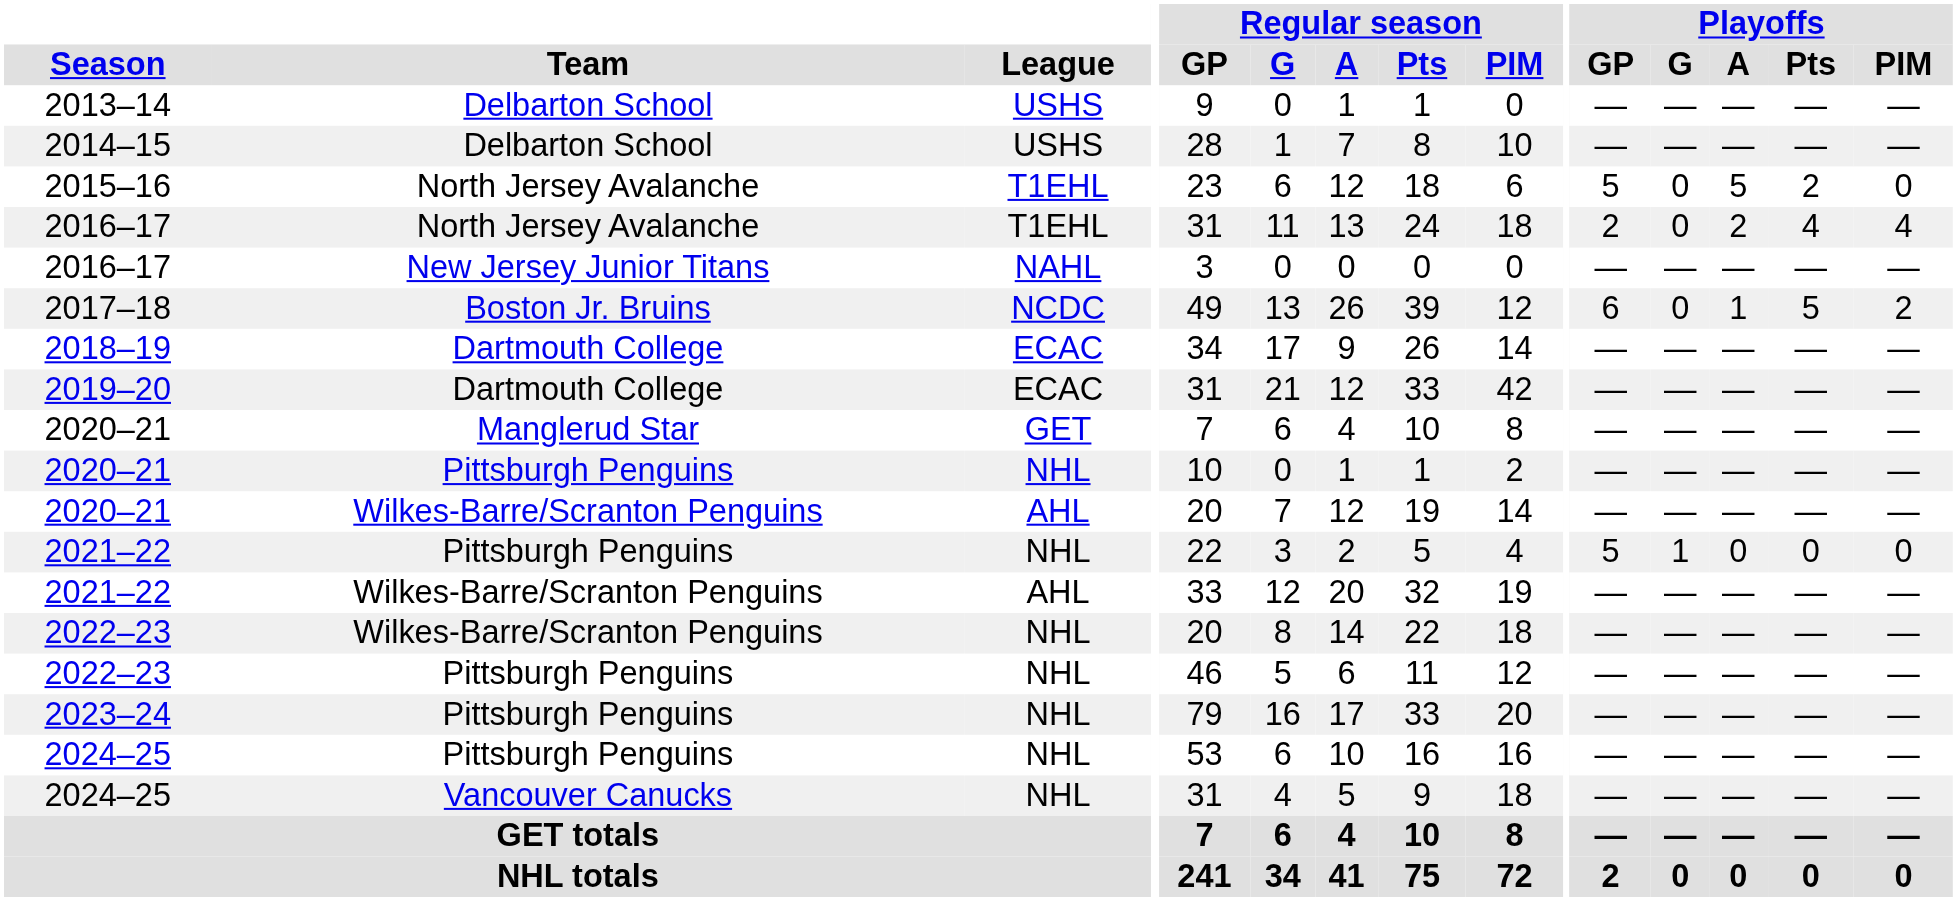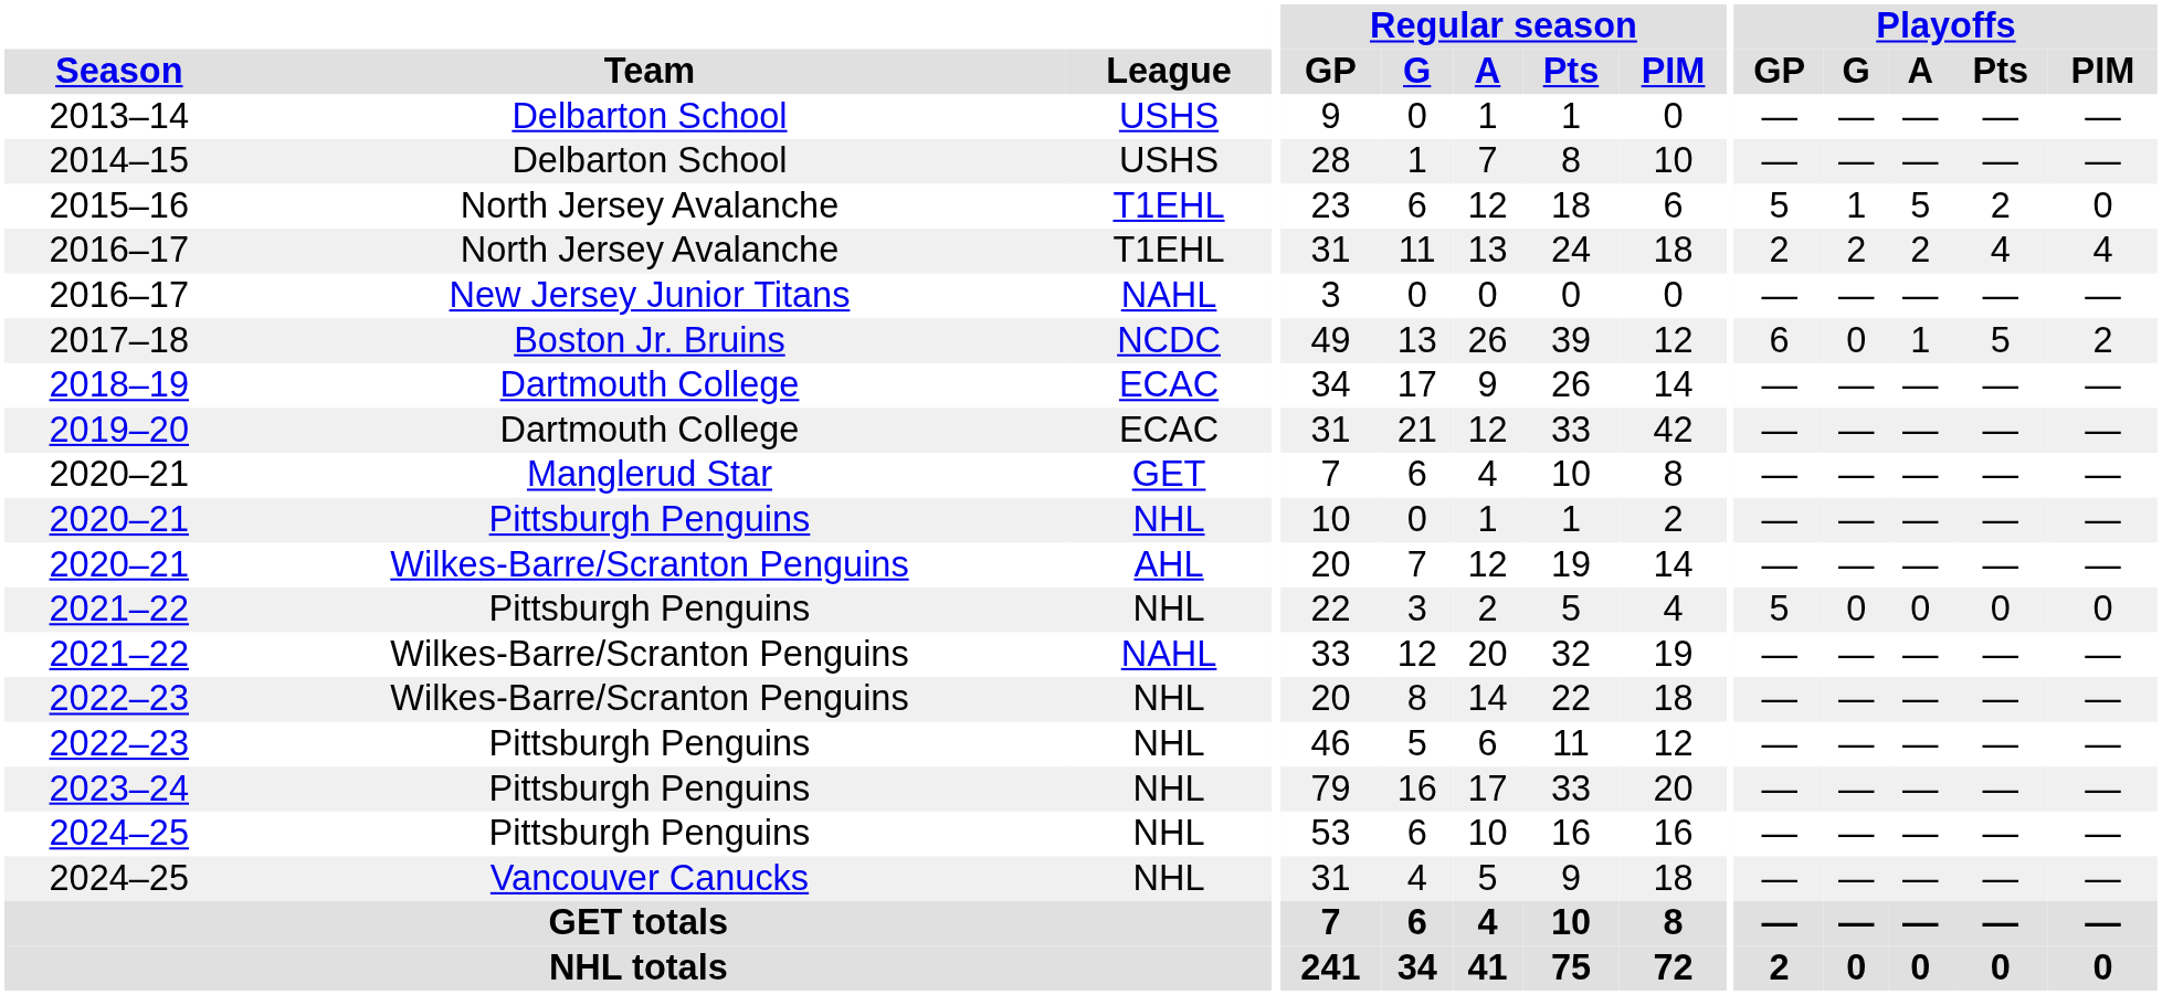2015–16 | Playoffs / G: 0 -> 1
2016–17 / North Jersey Avalanche | Playoffs / G: 0 -> 2
2021–22 / Pittsburgh Penguins | Playoffs / G: 1 -> 0
2021–22 / Wilkes-Barre/Scranton Penguins | League: AHL -> NAHL
